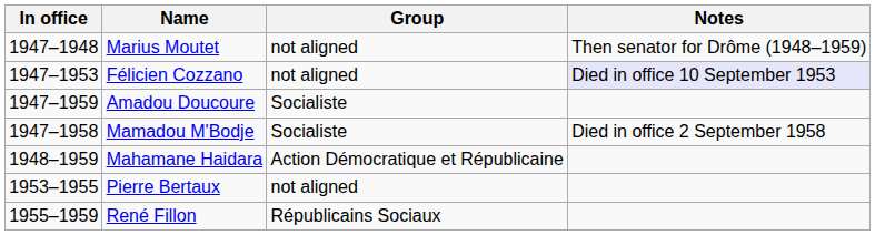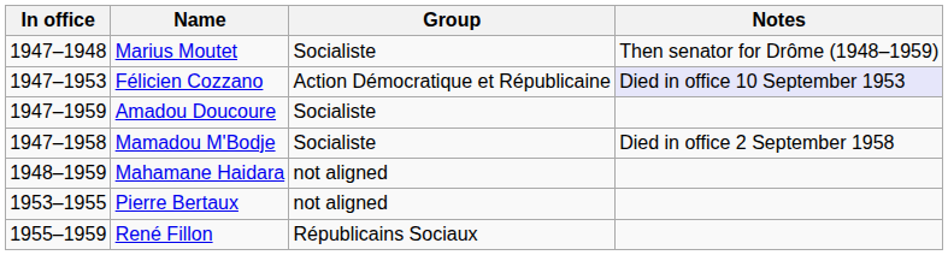Marius Moutet | Group: not aligned -> Socialiste
Félicien Cozzano | Group: not aligned -> Action Démocratique et Républicaine
Mahamane Haidara | Group: Action Démocratique et Républicaine -> not aligned
